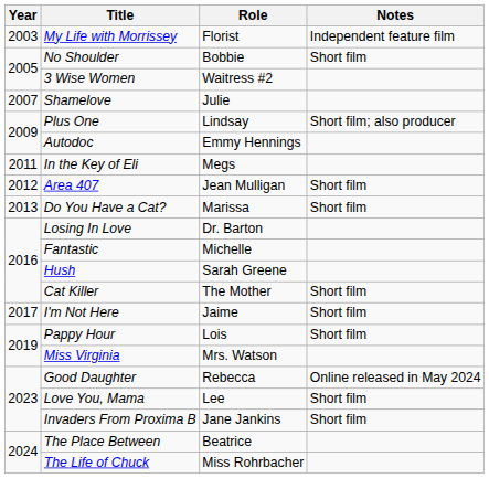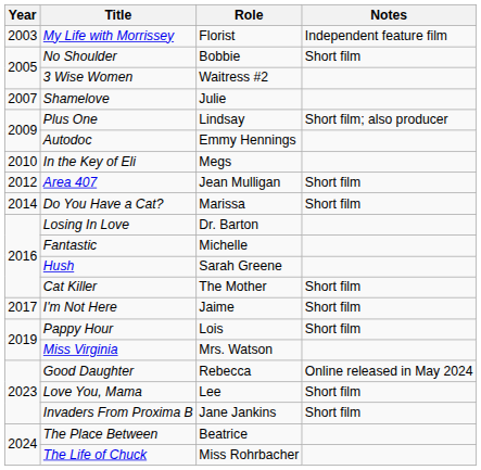In the Key of Eli | Year: 2011 -> 2010
Do You Have a Cat? | Year: 2013 -> 2014
